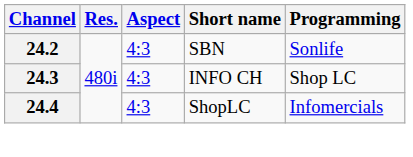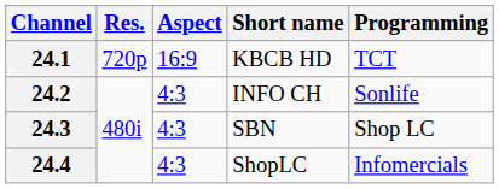+ row: 24.1 | 720p | 16:9 | KBCB HD | TCT
24.2 | Short name: SBN -> INFO CH
24.3 | Short name: INFO CH -> SBN
